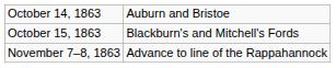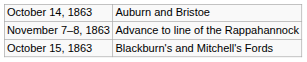rows swapped: October 15, 1863 <-> November 7–8, 1863
